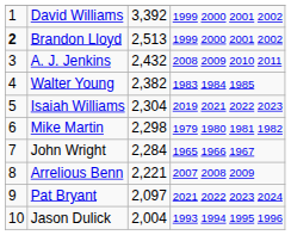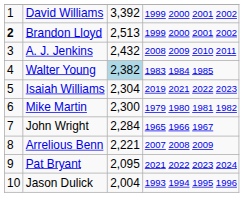Walter Young | column 3: no background -> lightblue background
Mike Martin | column 3: 2,298 -> 2,300
Pat Bryant | column 3: 2,097 -> 2,095
